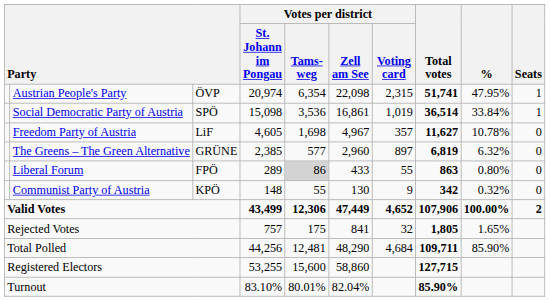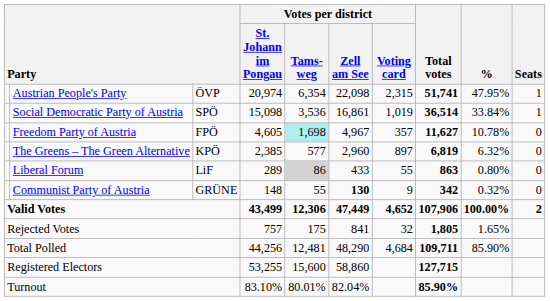Freedom Party of Austria | column 3: LiF -> FPÖ
Freedom Party of Austria | Votes per district / Tams- weg: no background -> paleturquoise background
The Greens – The Green Alternative | column 3: GRÜNE -> KPÖ
Liberal Forum | column 3: FPÖ -> LiF
Communist Party of Austria | column 3: KPÖ -> GRÜNE
Communist Party of Austria | Votes per district / Zell am See: normal -> bold
